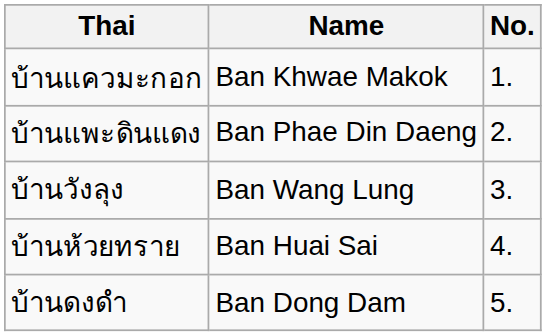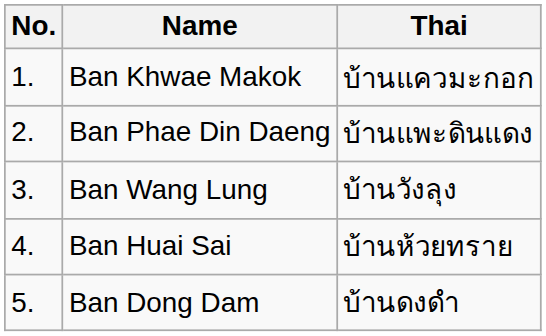columns swapped: No. <-> Thai
